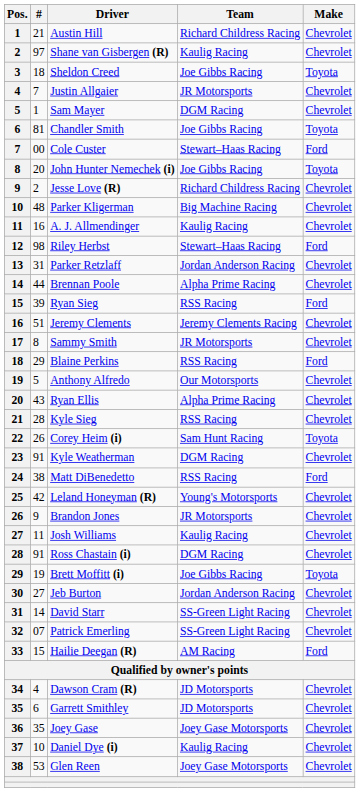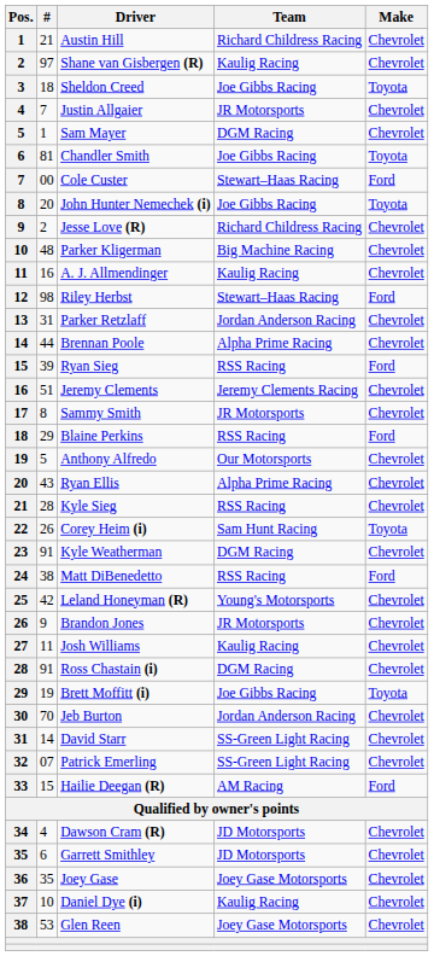Jeb Burton | #: 27 -> 70
